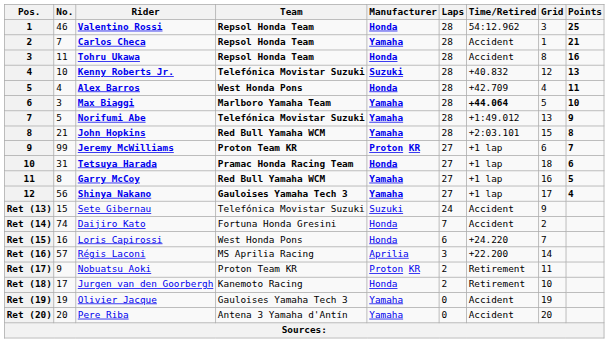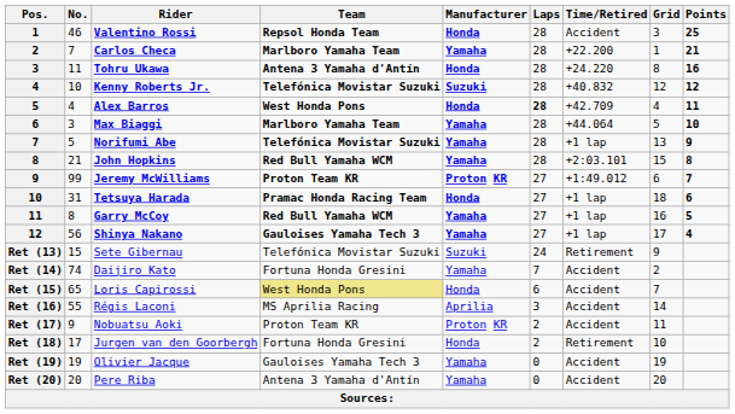Valentino Rossi | Time/Retired: 54:12.962 -> Accident
Carlos Checa | Team: Repsol Honda Team -> Marlboro Yamaha Team
Carlos Checa | Time/Retired: Accident -> +22.200
Tohru Ukawa | Team: Repsol Honda Team -> Antena 3 Yamaha d'Antín
Tohru Ukawa | Time/Retired: Accident -> +24.220
Kenny Roberts Jr. | Points: 13 -> 12
Alex Barros | Laps: normal -> bold
Max Biaggi | Time/Retired: bold -> normal
Norifumi Abe | Time/Retired: +1:49.012 -> +1 lap
Jeremy McWilliams | Time/Retired: +1 lap -> +1:49.012
Sete Gibernau | Time/Retired: Accident -> Retirement
Daijiro Kato | Manufacturer: Honda -> Yamaha
Loris Capirossi | No.: 16 -> 65
Loris Capirossi | Team: no background -> khaki background
Loris Capirossi | Time/Retired: +24.220 -> Accident
Régis Laconi | No.: 57 -> 55
Régis Laconi | Time/Retired: +22.200 -> Accident
Nobuatsu Aoki | Time/Retired: Retirement -> Accident
Jurgen van den Goorbergh | Team: Kanemoto Racing -> Fortuna Honda Gresini
